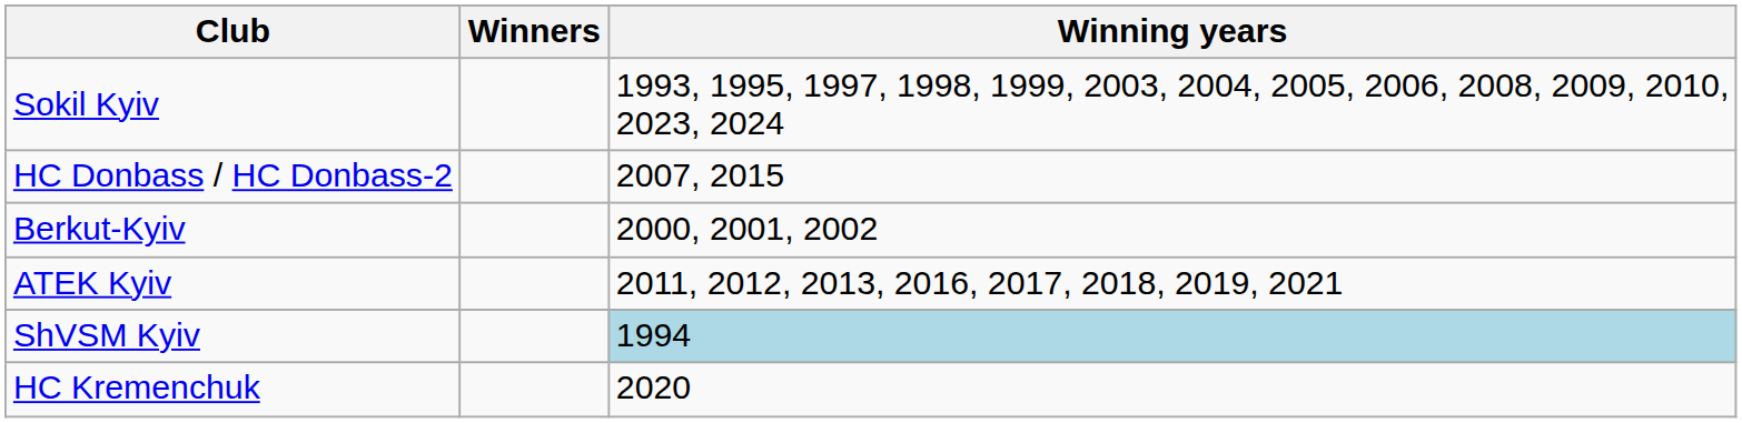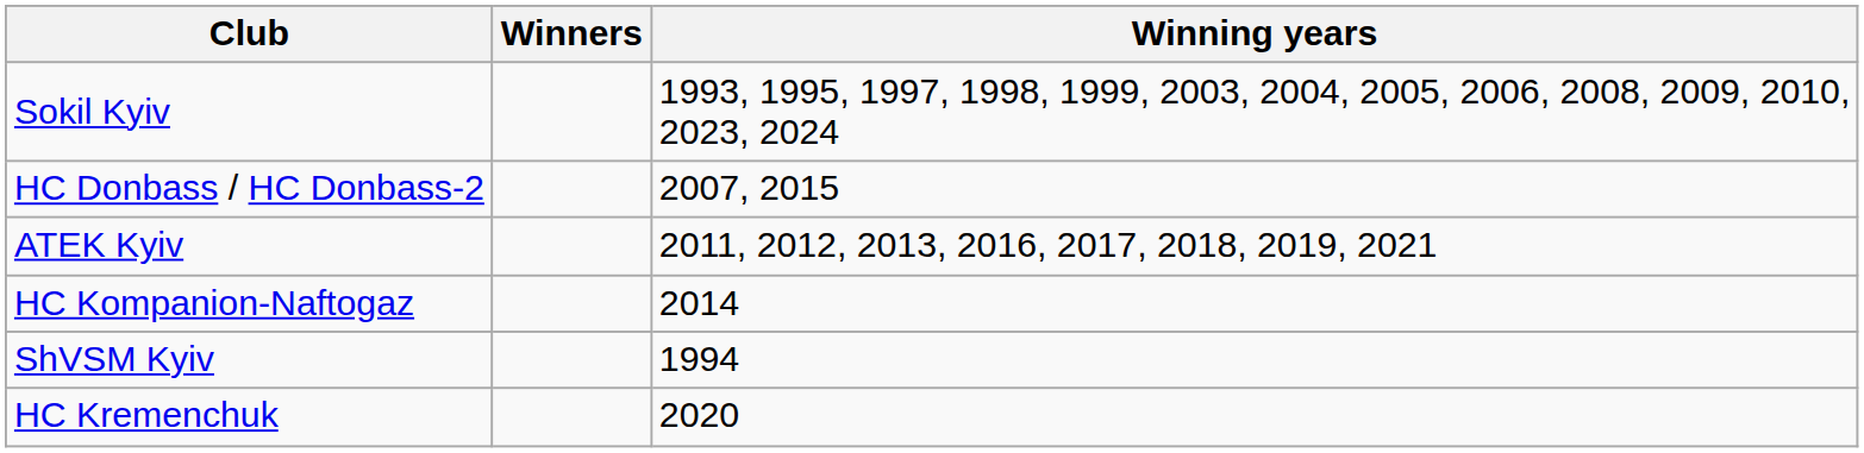- row: Berkut-Kyiv | 2000, 2001, 2002
+ row: HC Kompanion-Naftogaz | 2014
ShVSM Kyiv | Winning years: lightblue background -> no background
